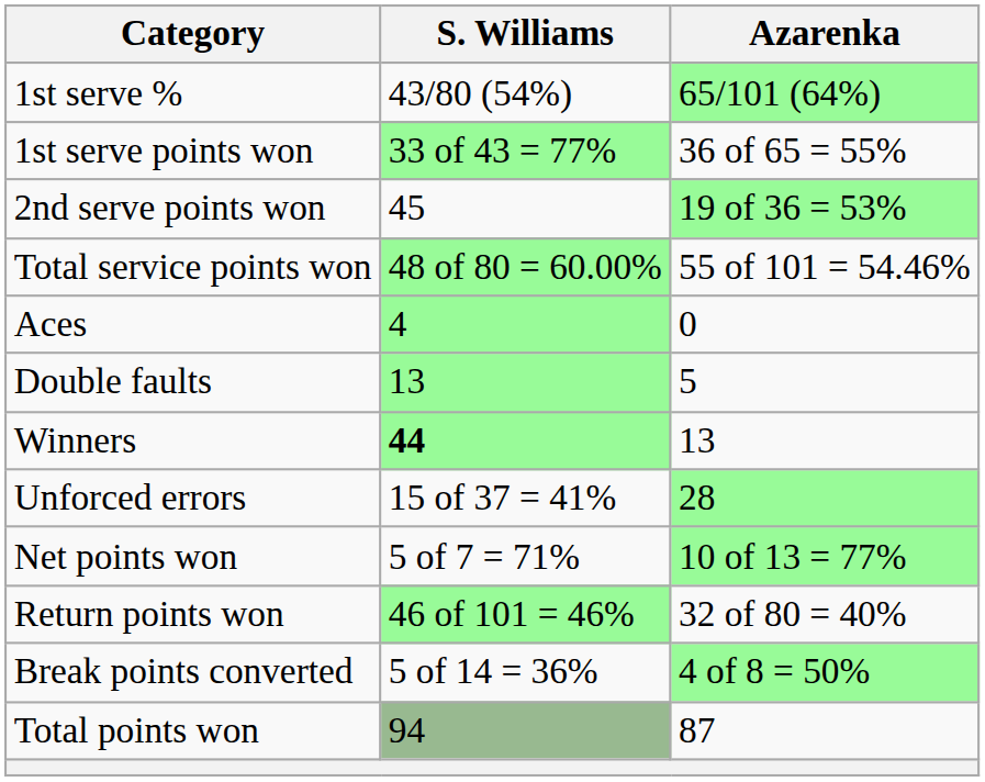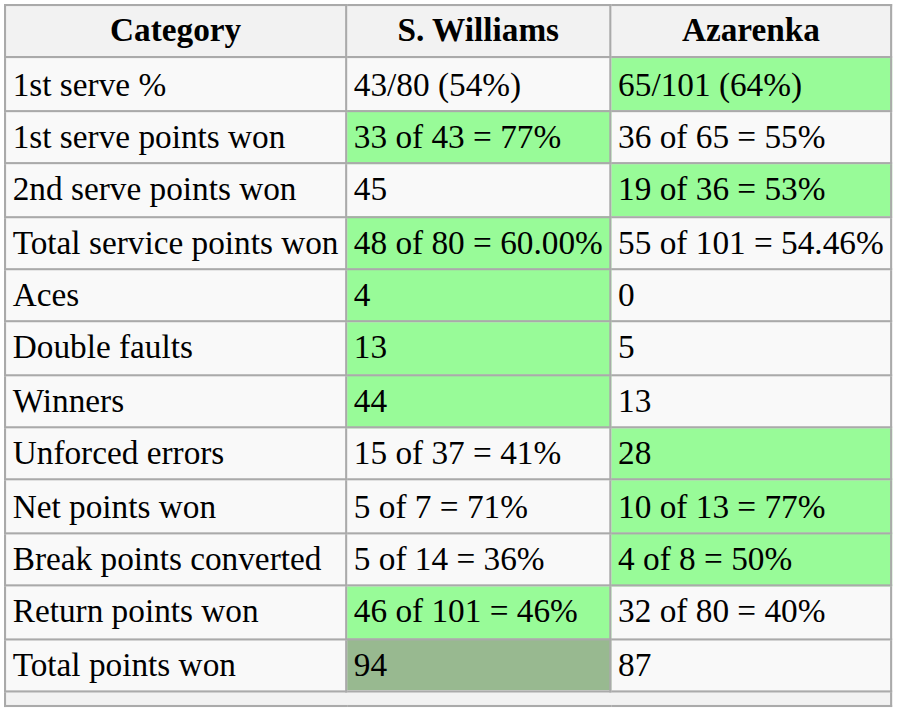Winners | S. Williams: bold -> normal
rows swapped: Break points converted <-> Return points won
